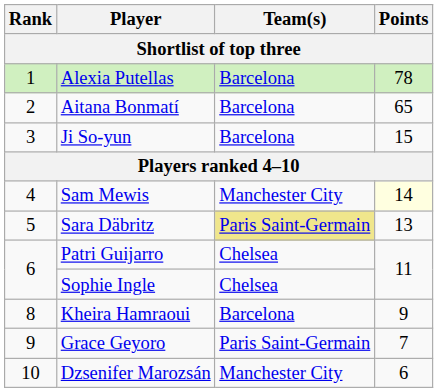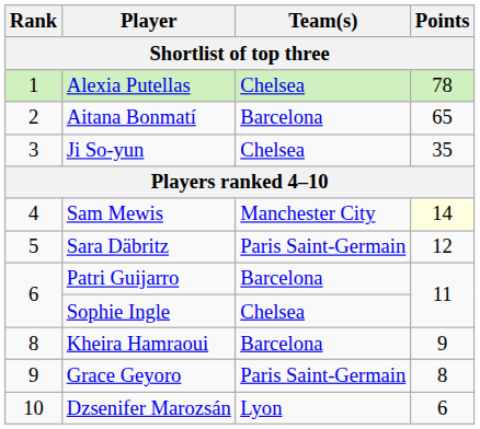Alexia Putellas | Team(s): Barcelona -> Chelsea
Ji So-yun | Team(s): Barcelona -> Chelsea
Ji So-yun | Points: 15 -> 35
Sara Däbritz | Team(s): khaki background -> no background
Sara Däbritz | Points: 13 -> 12
Patri Guijarro | Team(s): Chelsea -> Barcelona
Grace Geyoro | Points: 7 -> 8
Dzsenifer Marozsán | Team(s): Manchester City -> Lyon
